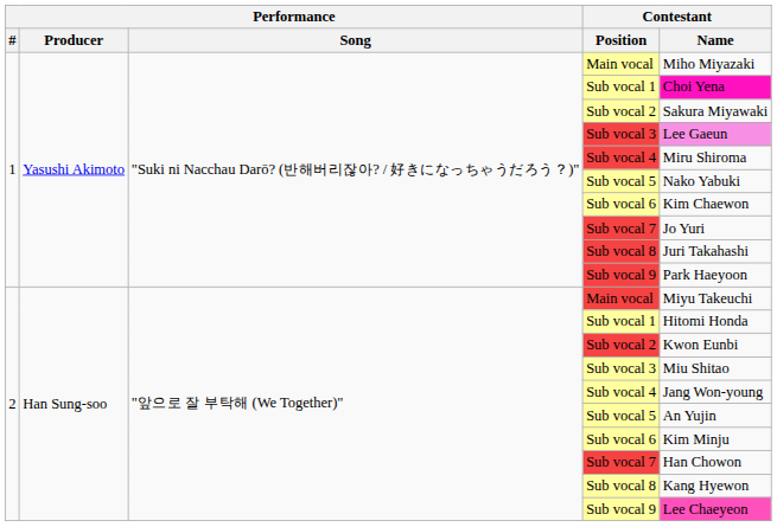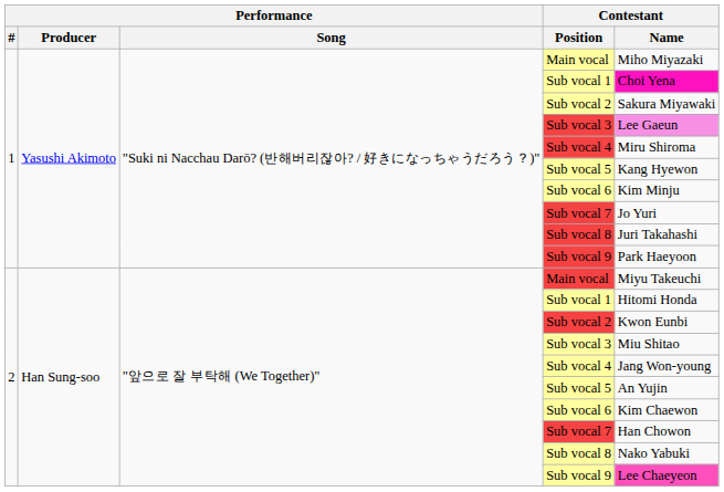1 / Sub vocal 5 | Contestant / Name: Nako Yabuki -> Kang Hyewon
1 / Sub vocal 6 | Contestant / Name: Kim Chaewon -> Kim Minju
2 / Sub vocal 6 | Contestant / Name: Kim Minju -> Kim Chaewon
2 / Sub vocal 8 | Contestant / Name: Kang Hyewon -> Nako Yabuki
